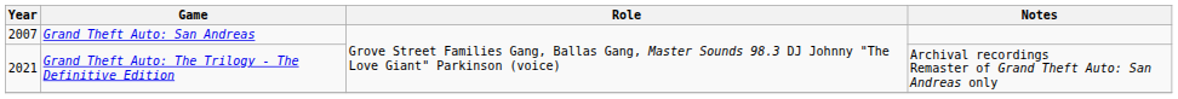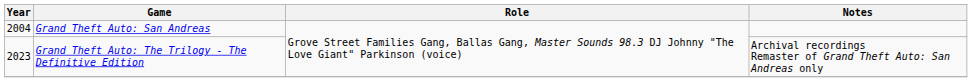Grand Theft Auto: San Andreas | Year: 2007 -> 2004
Grand Theft Auto: The Trilogy - The Definitive Edition | Year: 2021 -> 2023
